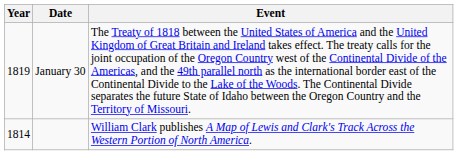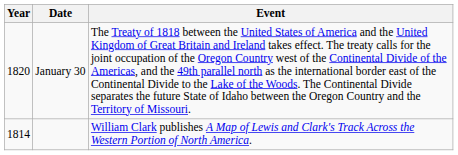January 30 | Year: 1819 -> 1820
